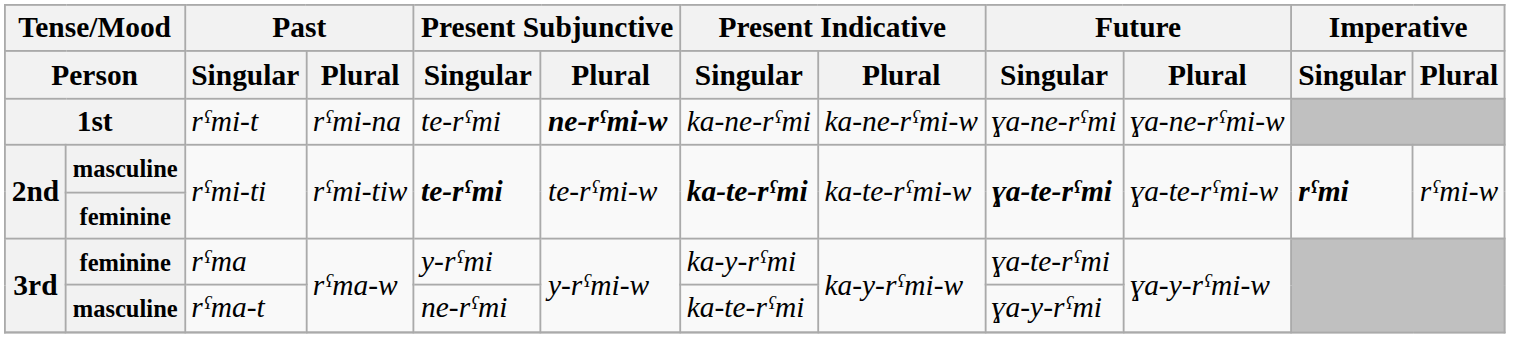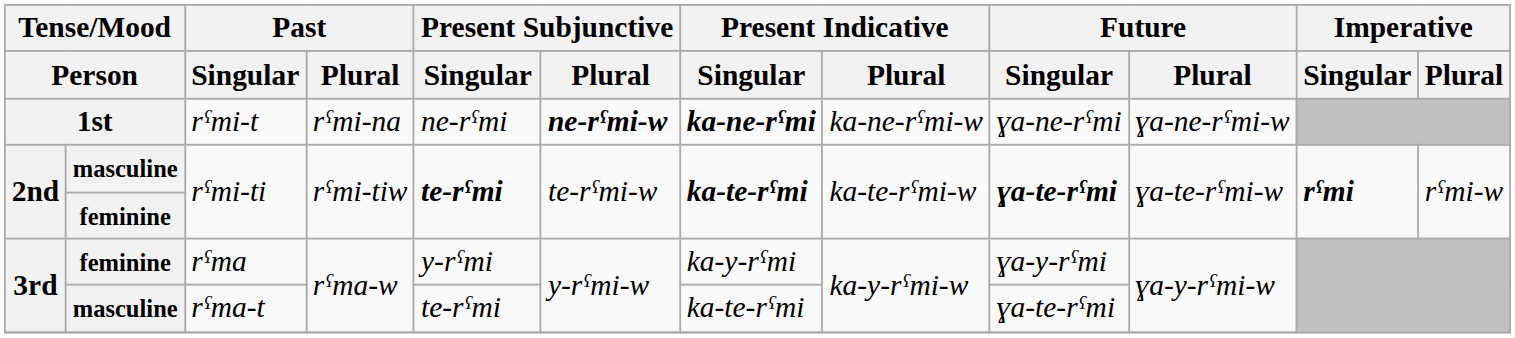rˤmi-t | Present Subjunctive / Singular: te-rˤmi -> ne-rˤmi
rˤmi-t | Present Indicative / Singular: normal -> bold
rˤma | Future / Singular: ɣa-te-rˤmi -> ɣa-y-rˤmi
rˤma-t | Present Subjunctive / Singular: ne-rˤmi -> te-rˤmi
rˤma-t | Future / Singular: ɣa-y-rˤmi -> ɣa-te-rˤmi
